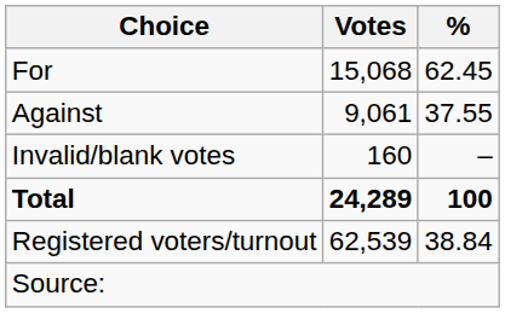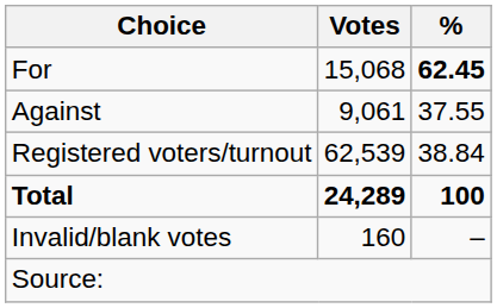For | %: normal -> bold
rows swapped: Invalid/blank votes <-> Registered voters/turnout
